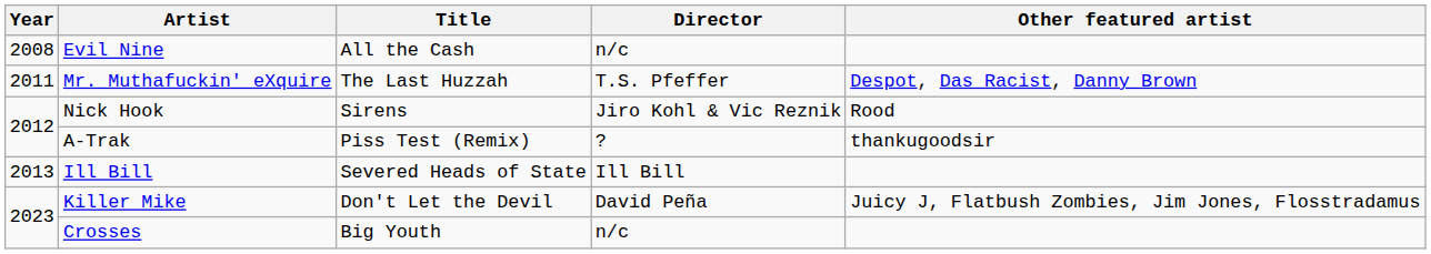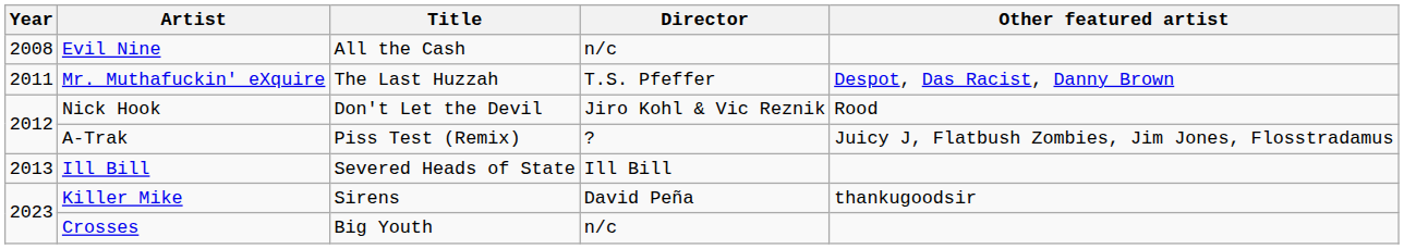Nick Hook | Title: Sirens -> Don't Let the Devil
A-Trak | Other featured artist: thankugoodsir -> Juicy J, Flatbush Zombies, Jim Jones, Flosstradamus
Killer Mike | Title: Don't Let the Devil -> Sirens
Killer Mike | Other featured artist: Juicy J, Flatbush Zombies, Jim Jones, Flosstradamus -> thankugoodsir
